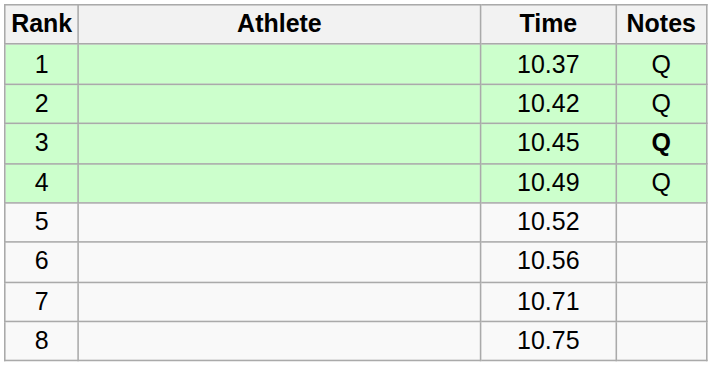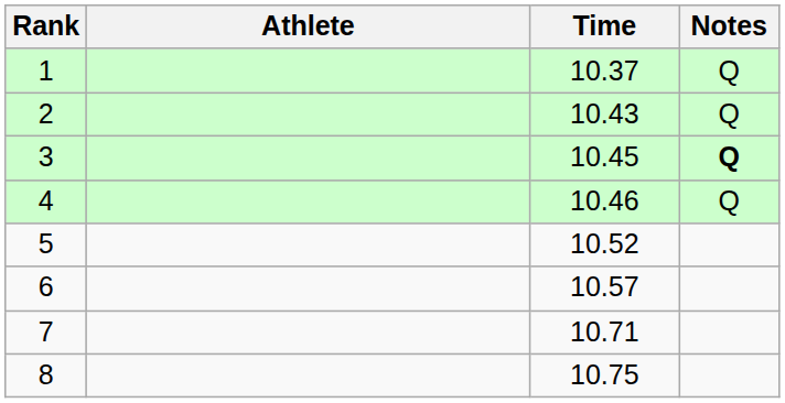2 | Time: 10.42 -> 10.43
4 | Time: 10.49 -> 10.46
6 | Time: 10.56 -> 10.57
